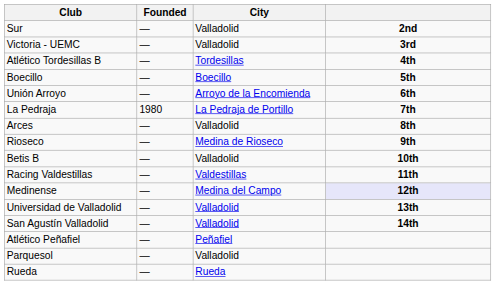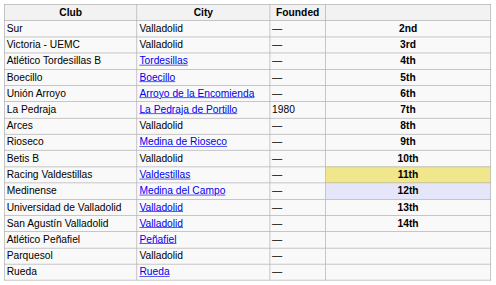columns swapped: City <-> Founded
Racing Valdestillas | column 4: no background -> khaki background
